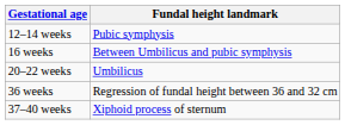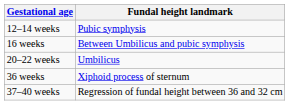36 weeks | Fundal height landmark: Regression of fundal height between 36 and 32 cm -> Xiphoid process of sternum
37–40 weeks | Fundal height landmark: Xiphoid process of sternum -> Regression of fundal height between 36 and 32 cm
